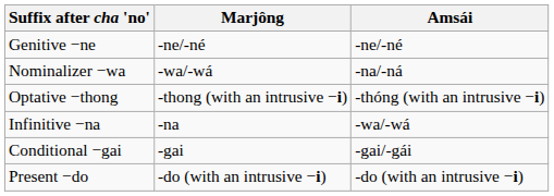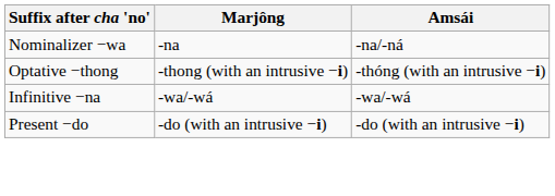- row: Genitive −ne | -ne/-né | -ne/-né
Nominalizer −wa | Marjông: -wa/-wá -> -na
Infinitive −na | Marjông: -na -> -wa/-wá
- row: Conditional −gai | -gai | -gai/-gái
